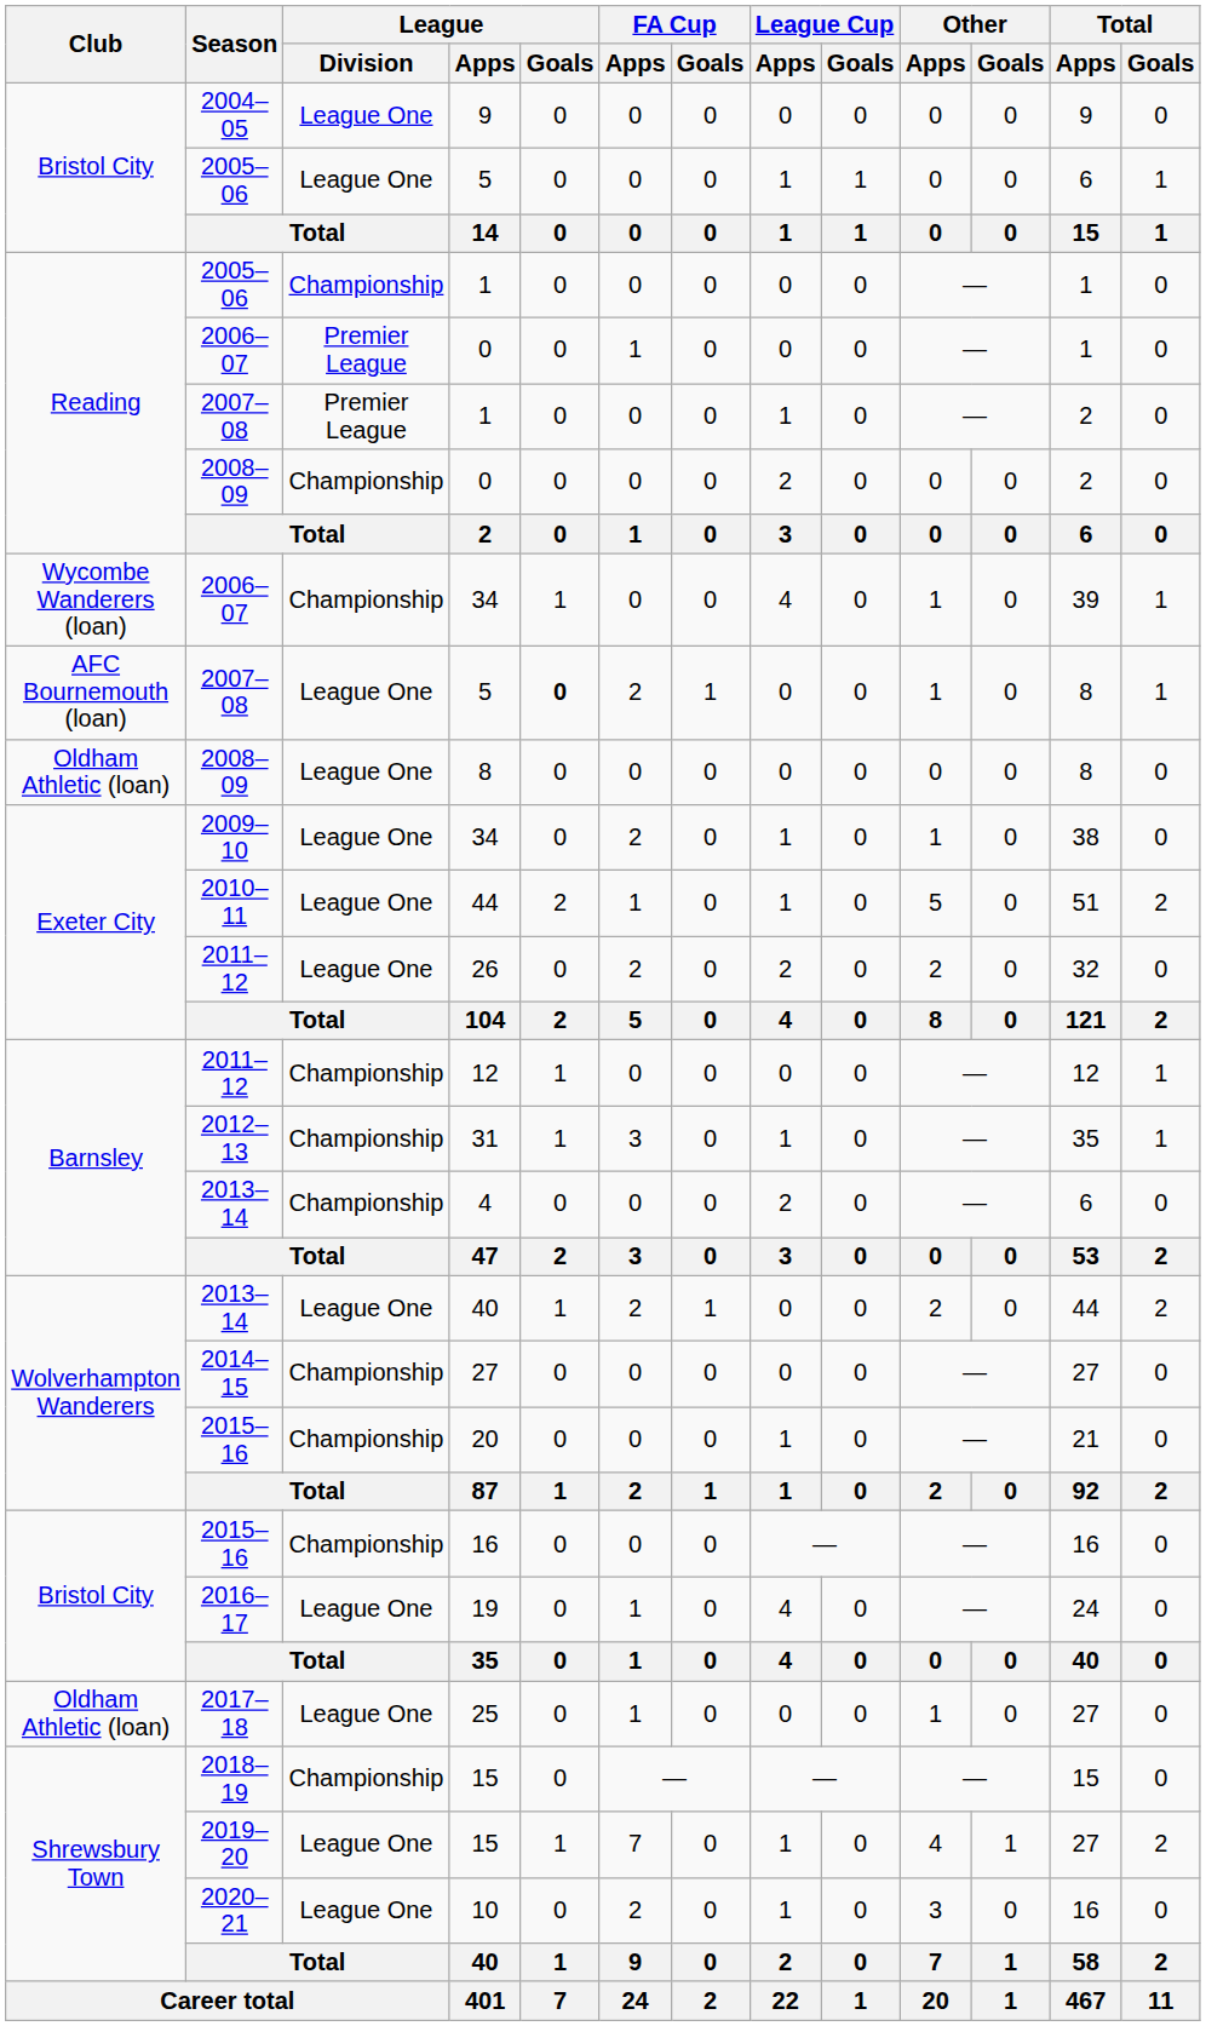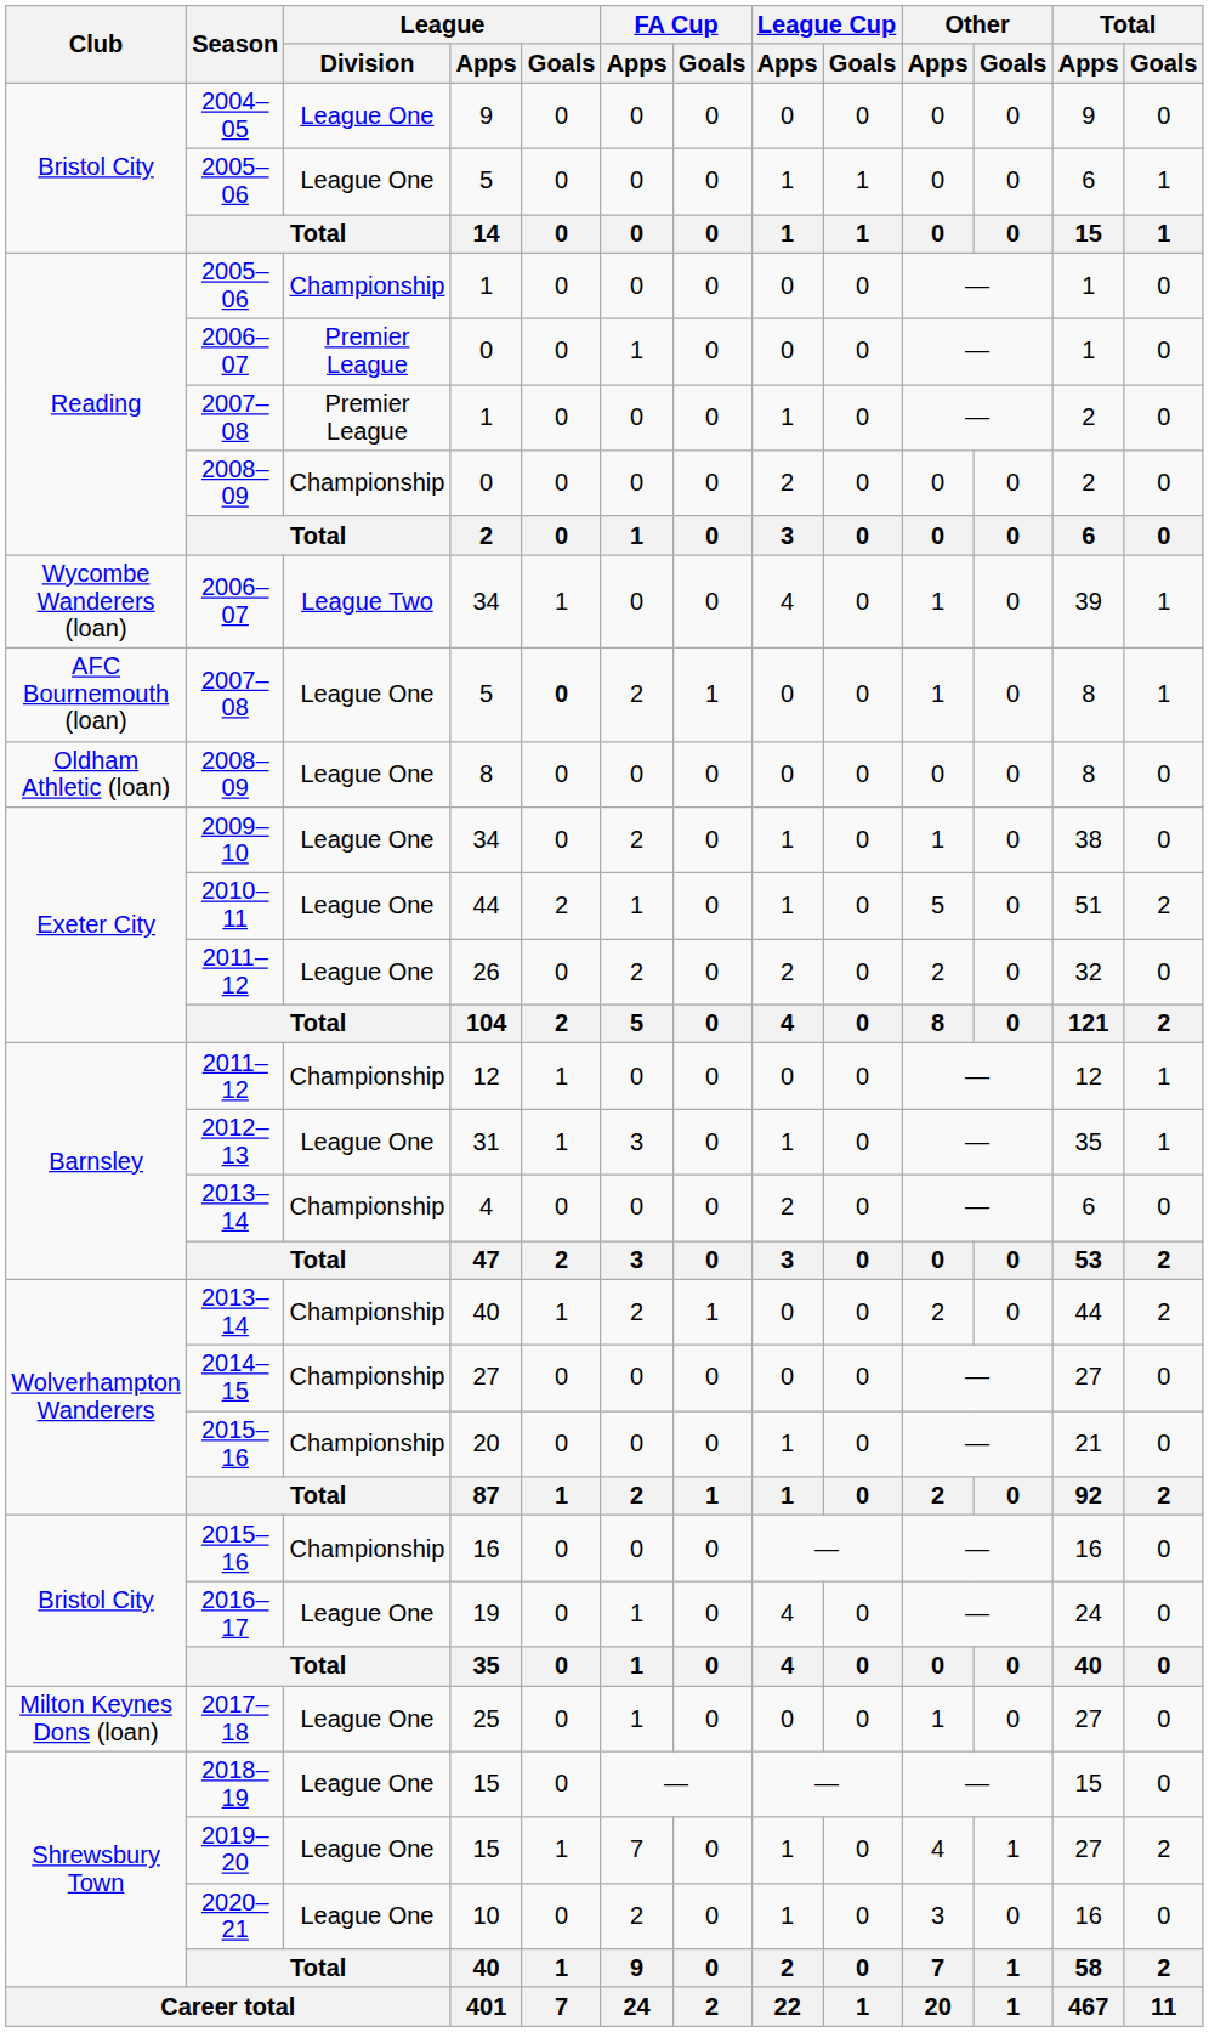2006–07 / 34 | League / Division: Championship -> League Two
31 | League / Division: Championship -> League One
2013–14 / 40 | League / Division: League One -> Championship
25 | Club: Oldham Athletic (loan) -> Milton Keynes Dons (loan)
2018–19 / 15 | League / Division: Championship -> League One
